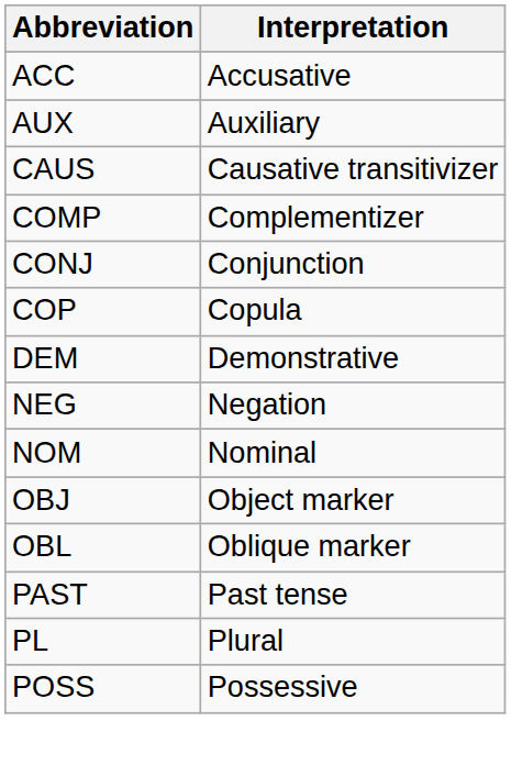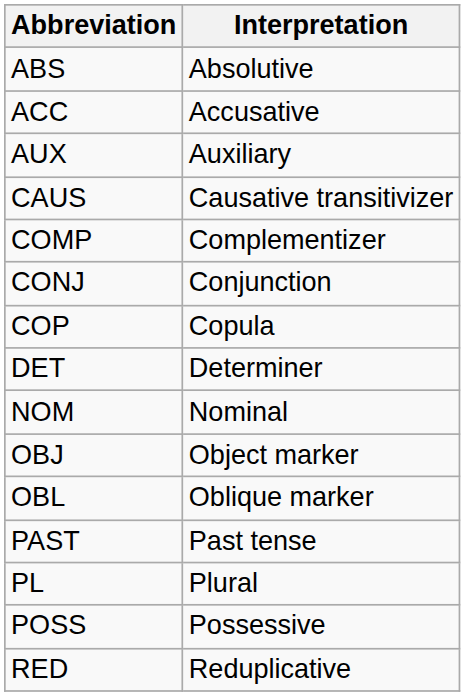+ row: ABS | Absolutive
- row: DEM | Demonstrative
+ row: DET | Determiner
- row: NEG | Negation
+ row: RED | Reduplicative
